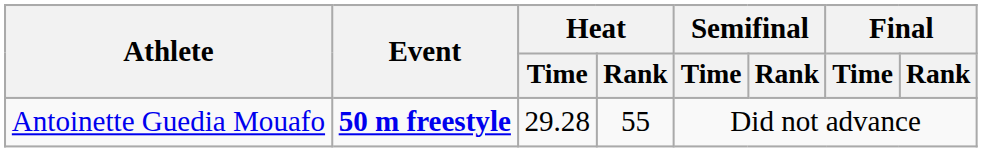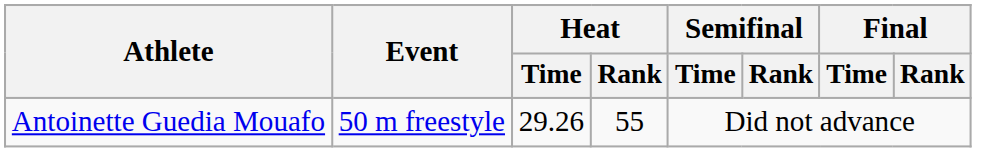Antoinette Guedia Mouafo | Event: bold -> normal
Antoinette Guedia Mouafo | Heat / Time: 29.28 -> 29.26
